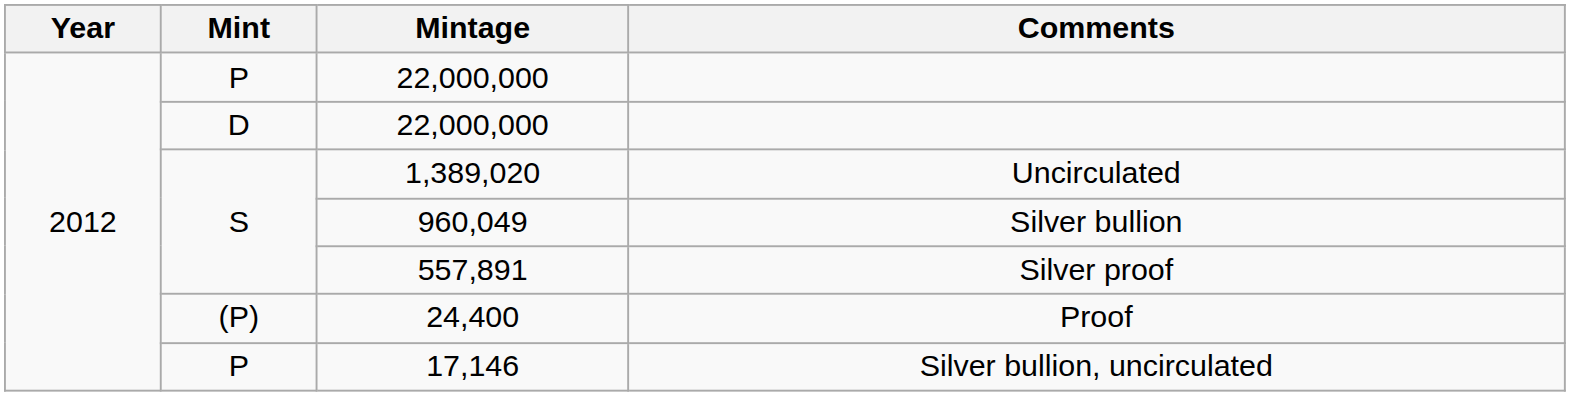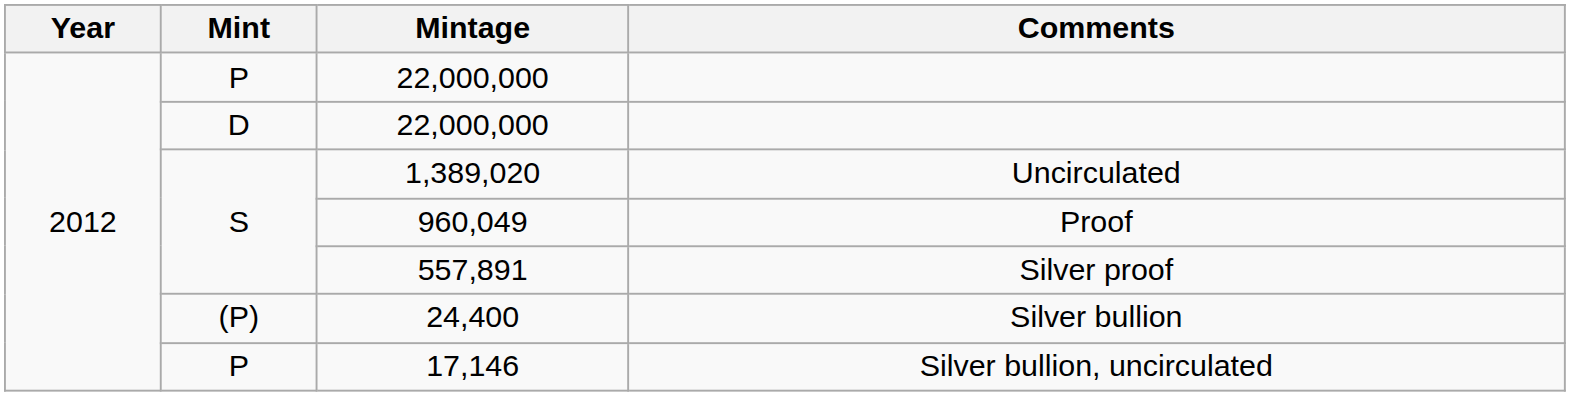960,049 | Comments: Silver bullion -> Proof
24,400 | Comments: Proof -> Silver bullion
